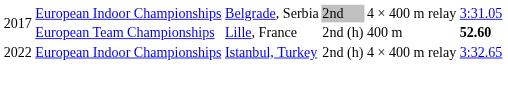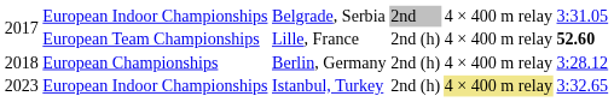European Team Championships | column 5: 400 m -> 4 × 400 m relay
+ row: 2018 | European Championships | Berlin, Germany | 2nd (h) | 4 × 400 m relay | 3:28.12
European Indoor Championships / Istanbul, Turkey | column 1: 2022 -> 2023
European Indoor Championships / Istanbul, Turkey | column 5: no background -> khaki background
